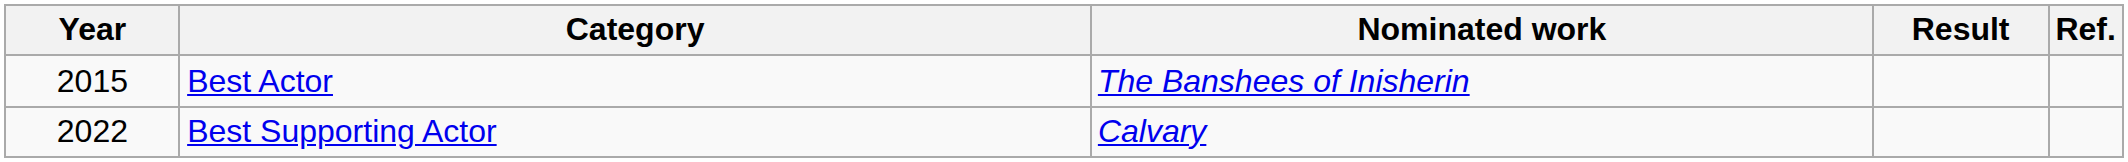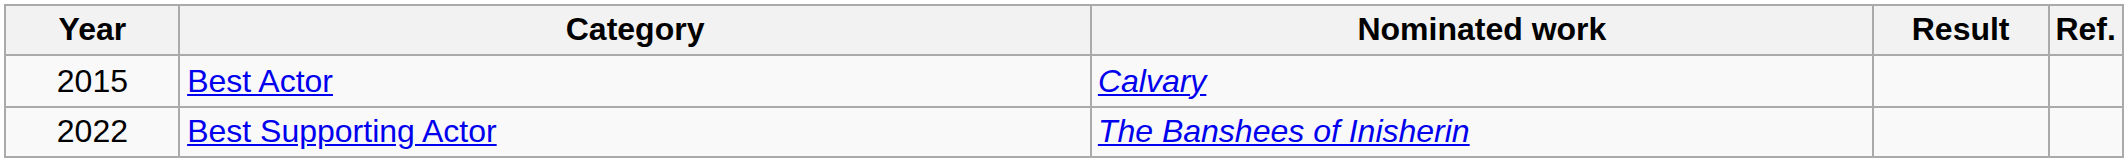Best Actor | Nominated work: The Banshees of Inisherin -> Calvary
Best Supporting Actor | Nominated work: Calvary -> The Banshees of Inisherin
